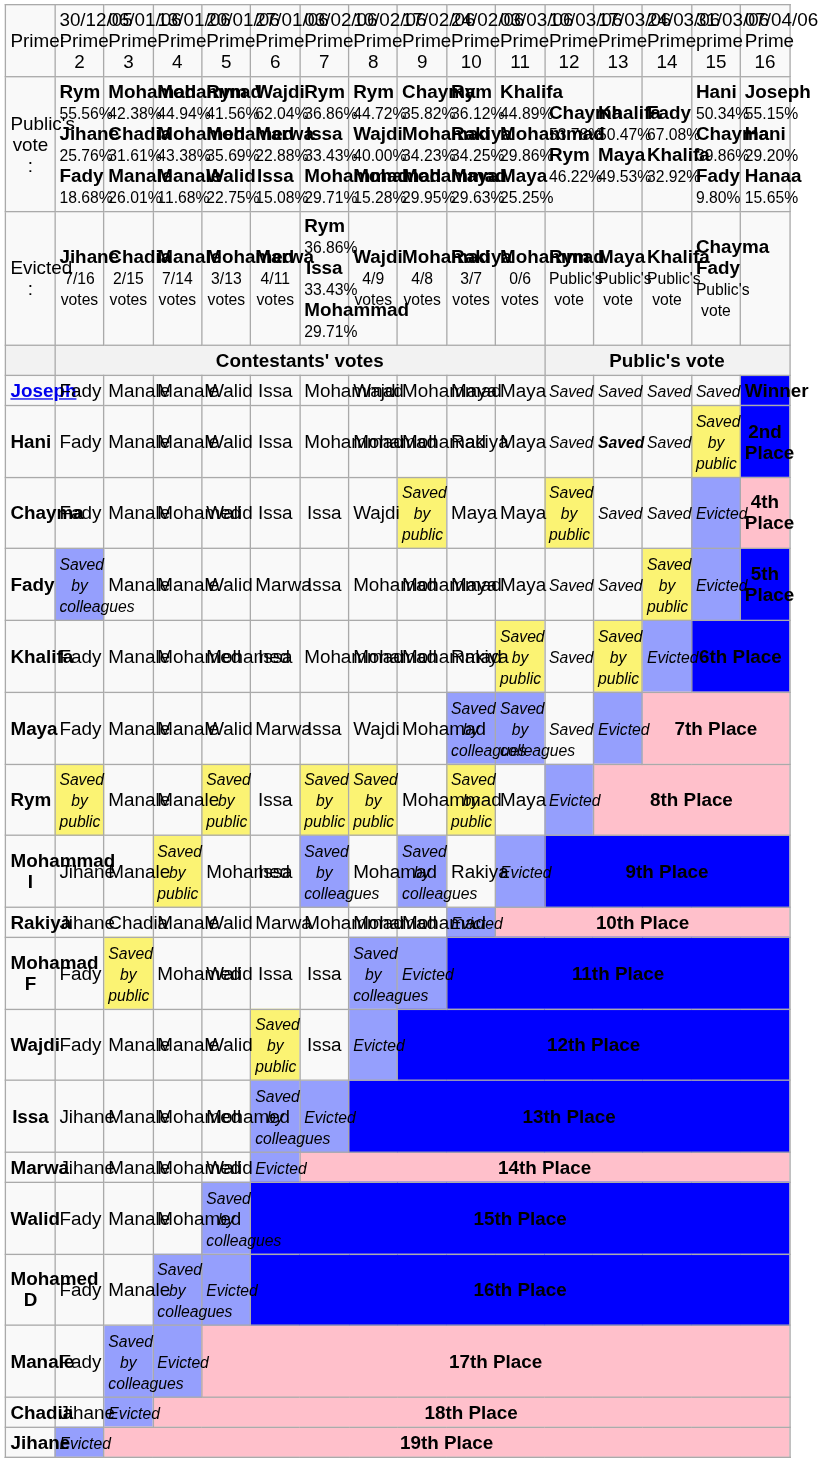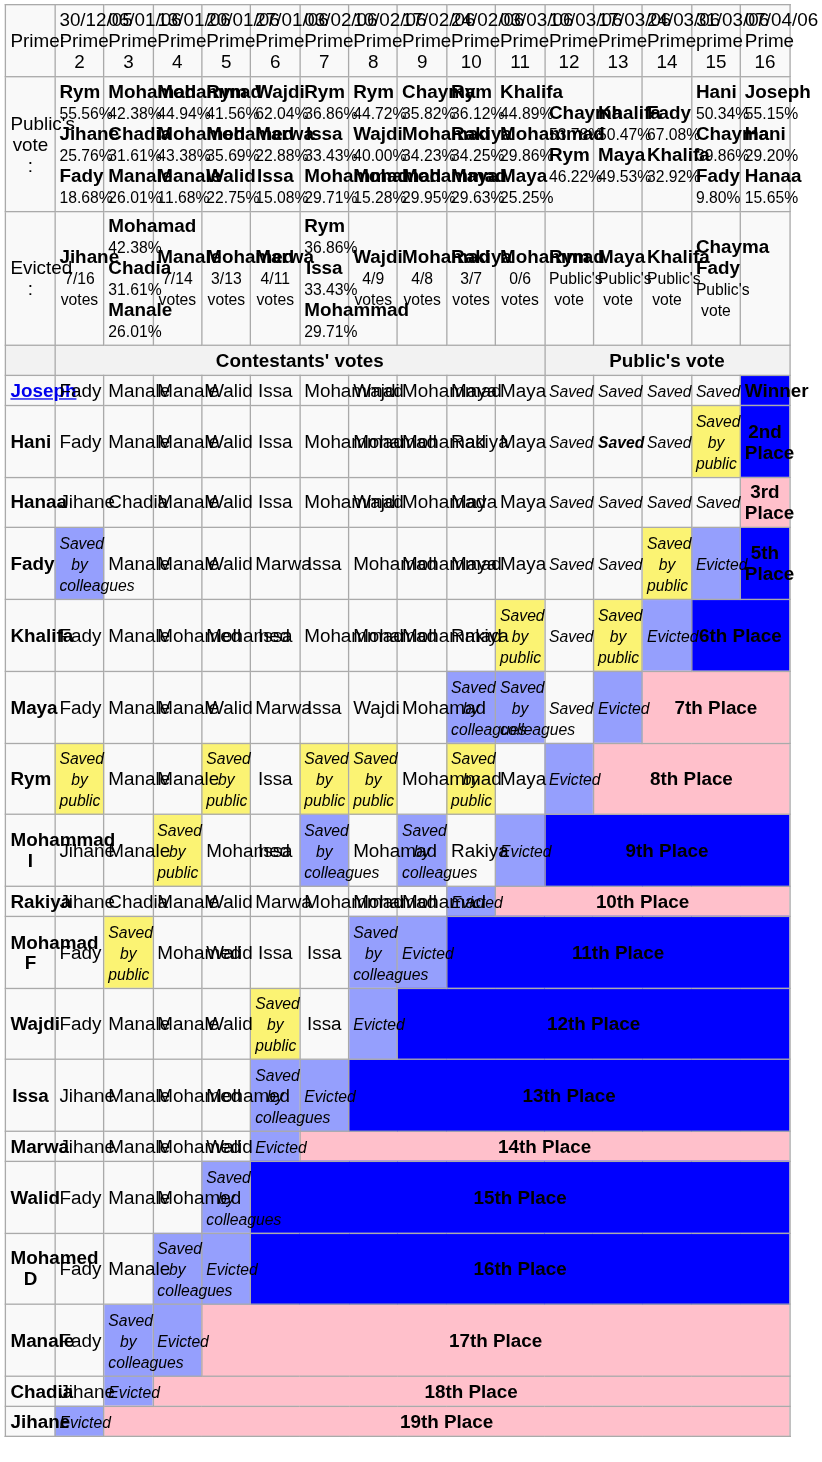Evicted : | column 3: Chadia 2/15 votes -> Mohamad 42.38% Chadia 31.61% Manale 26.01%
+ row: Hanaa | Jihane | Chadia | Manale | Walid | Issa | Mohammad | Wajdi | Mohamad | Maya | Maya | Saved | Saved | Saved | Saved | 3rd Place
- row: Chayma | Fady | Manale | Mohamed | Walid | Issa | Issa | Wajdi | Saved by public | Maya | Maya | Saved by public | Saved | Saved | Evicted | 4th Place
